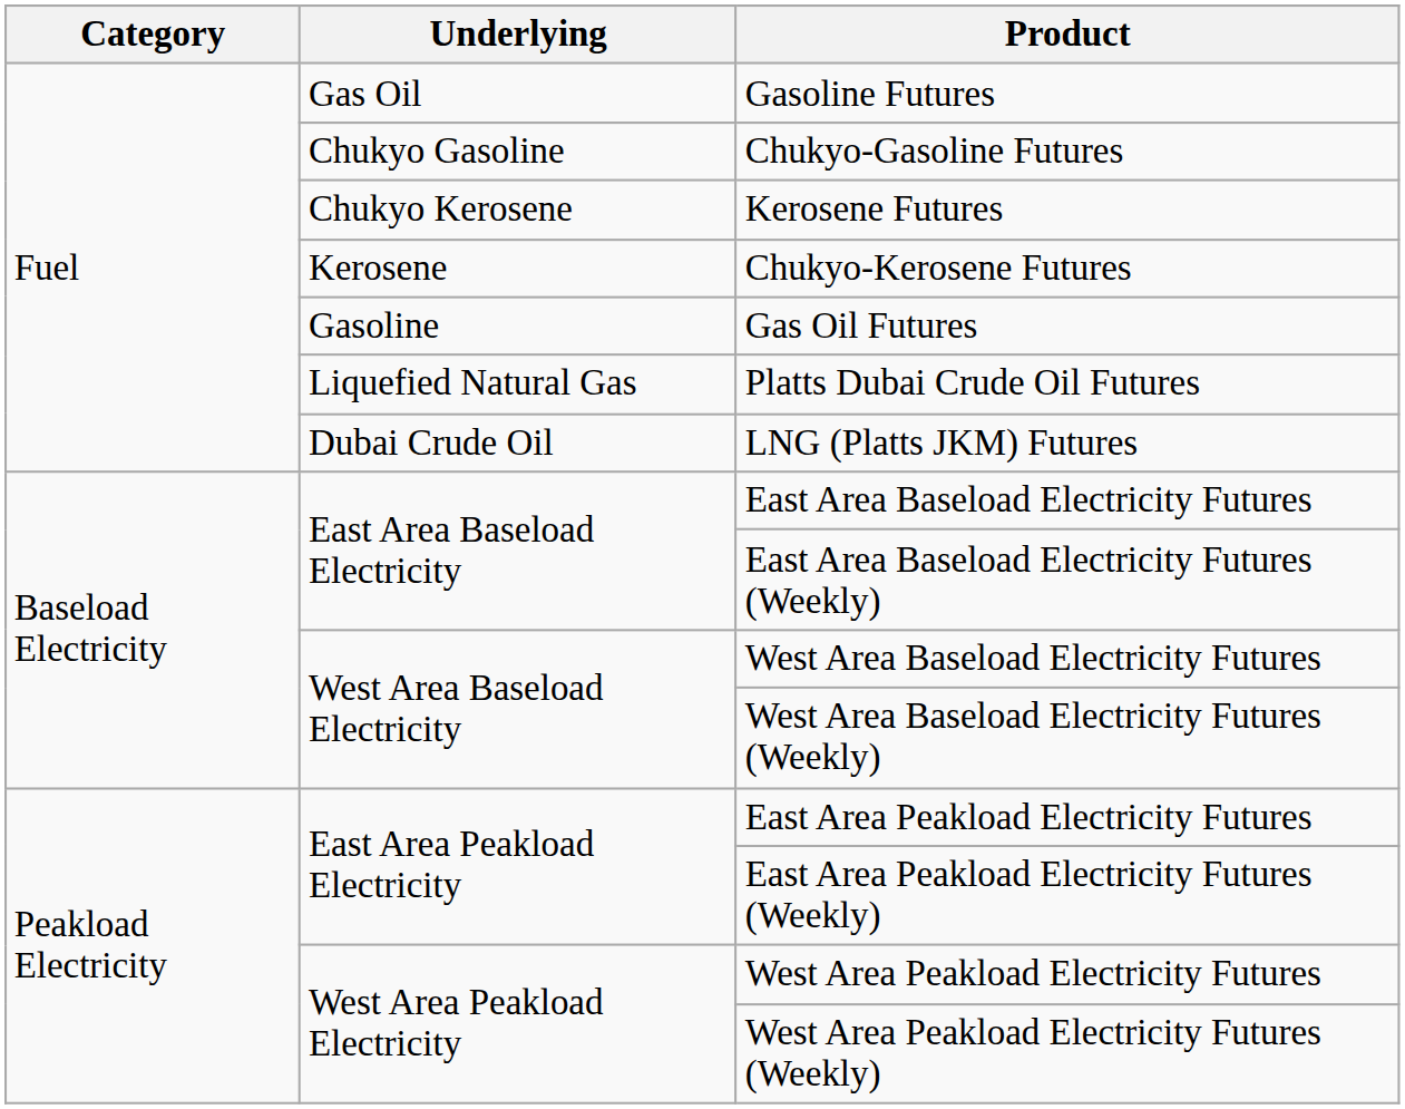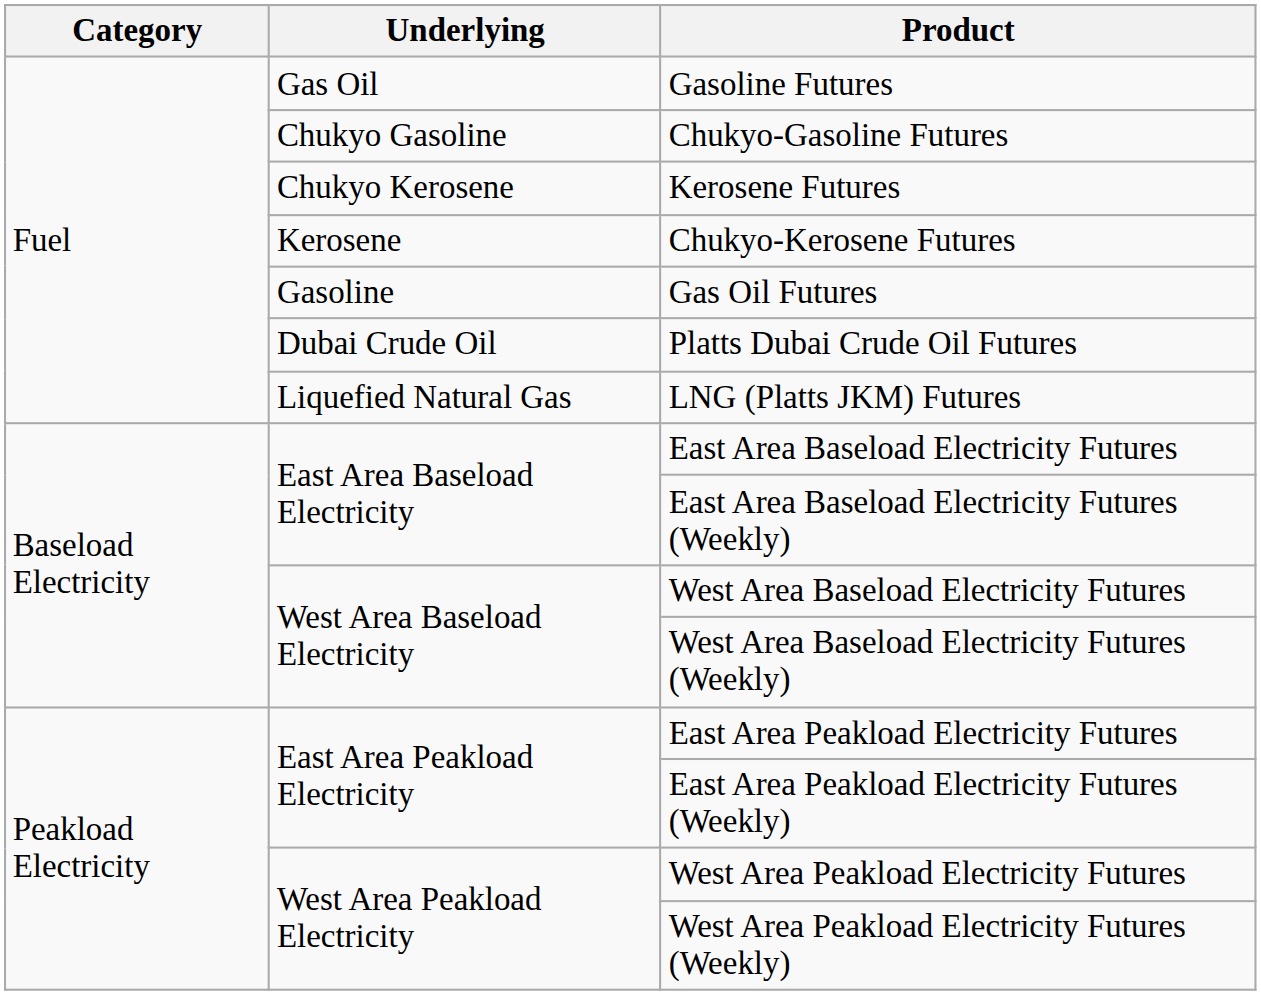Platts Dubai Crude Oil Futures | Underlying: Liquefied Natural Gas -> Dubai Crude Oil
LNG (Platts JKM) Futures | Underlying: Dubai Crude Oil -> Liquefied Natural Gas
